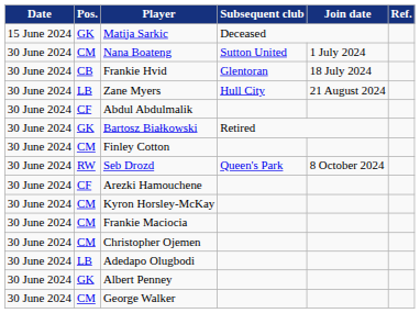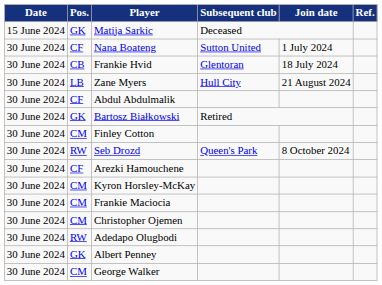Nana Boateng | Pos.: CM -> CF
Adedapo Olugbodi | Pos.: LB -> RW
